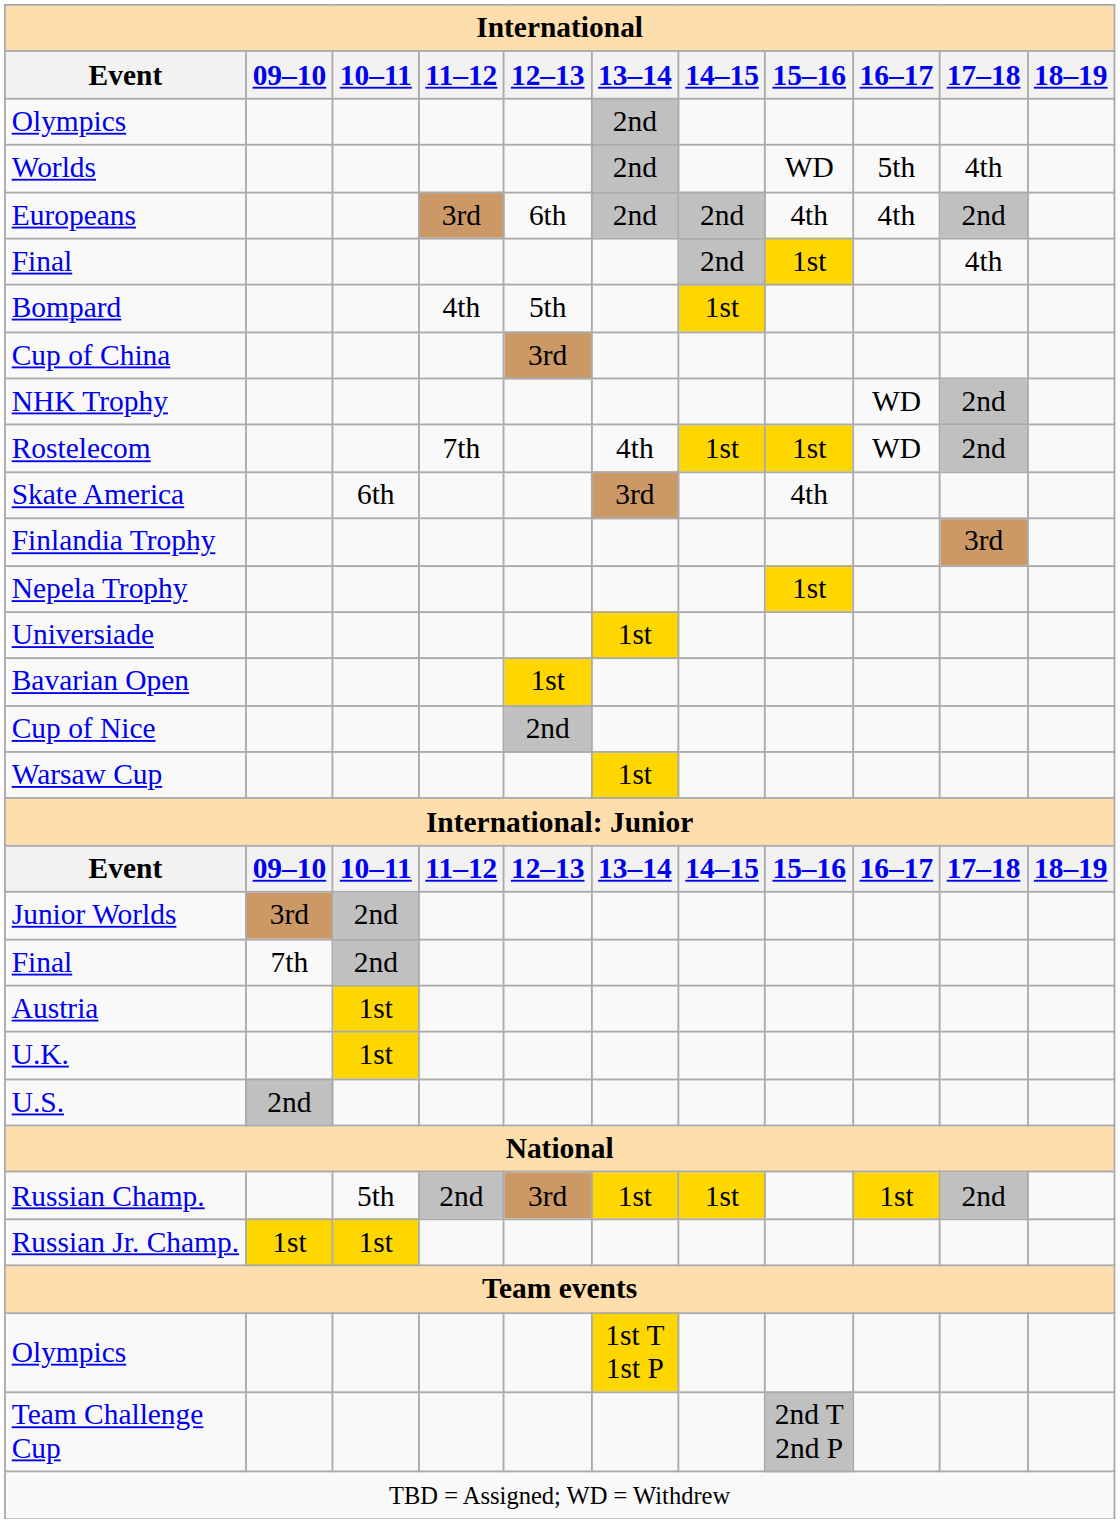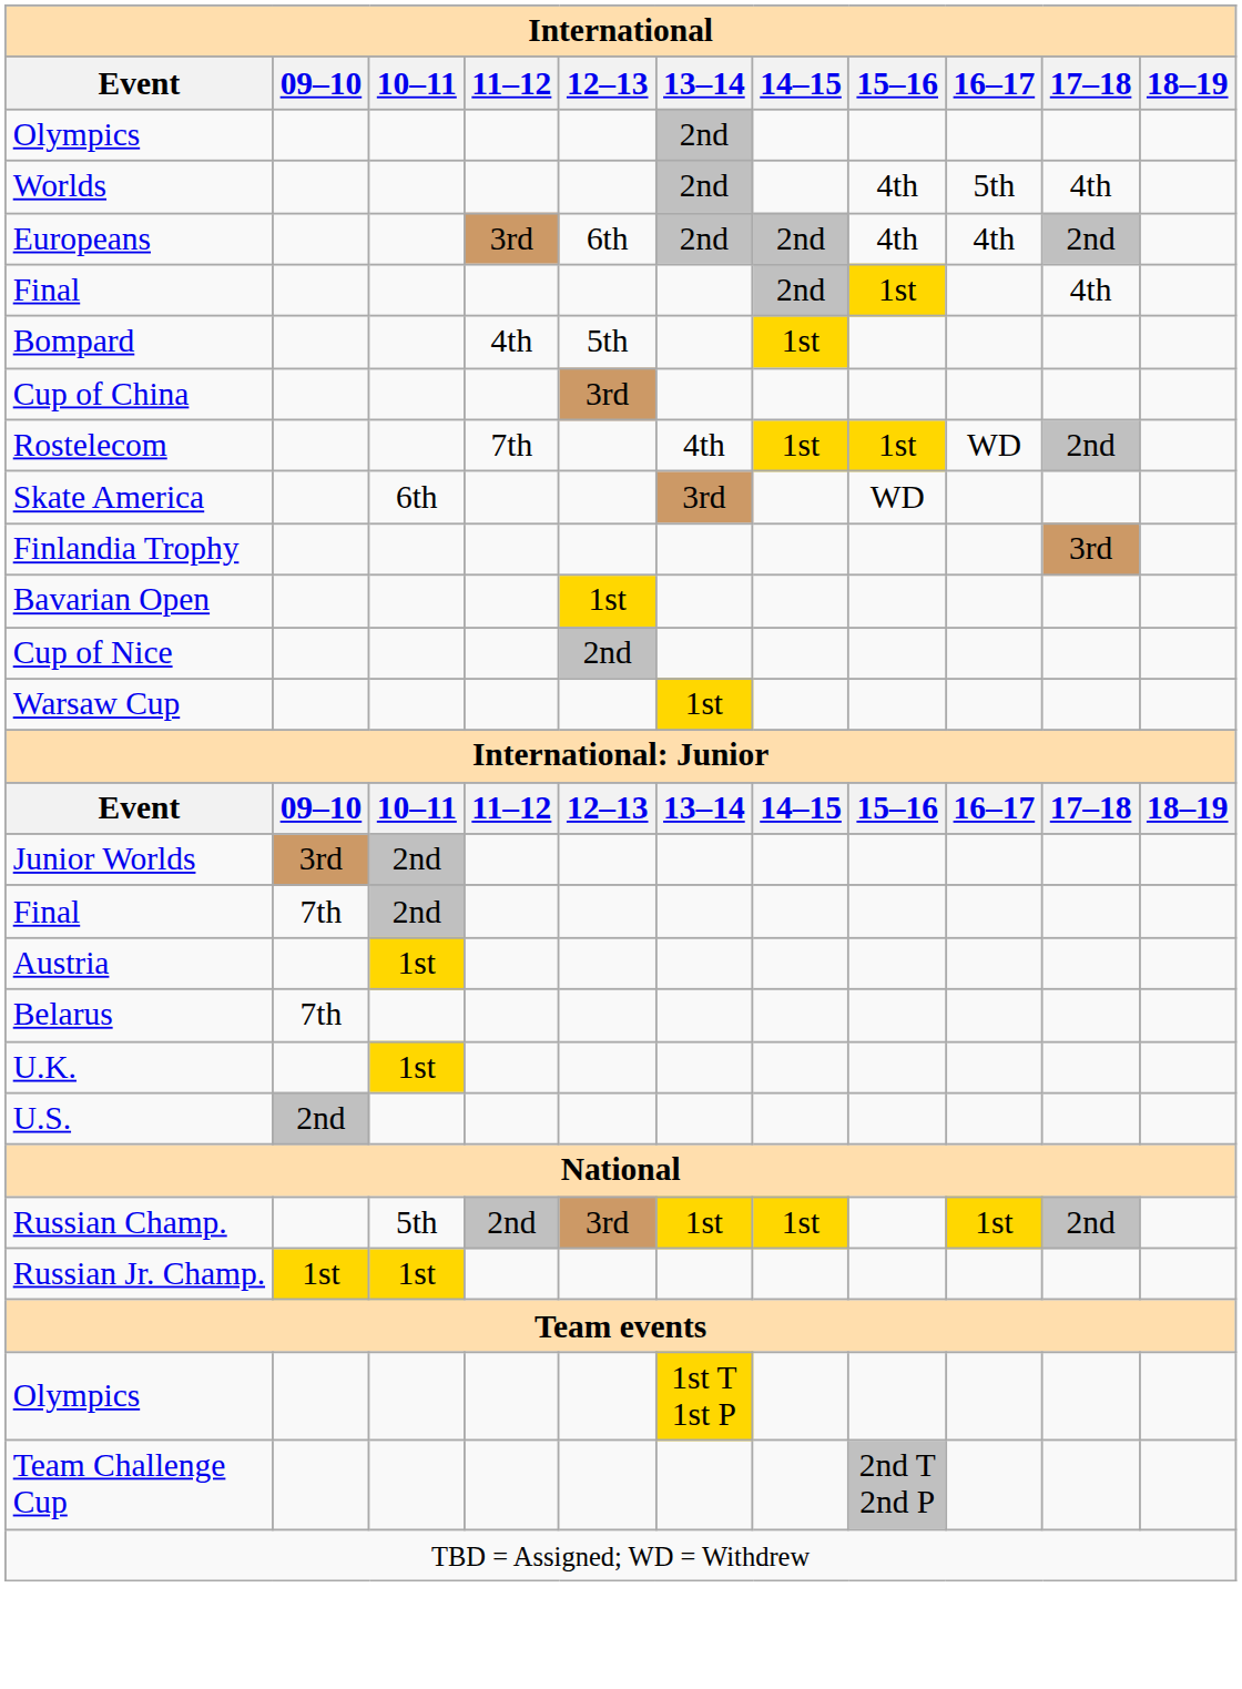Worlds | 15–16: WD -> 4th
- row: NHK Trophy | WD | 2nd
Skate America | 15–16: 4th -> WD
- row: Nepela Trophy | 1st
- row: Universiade | 1st
+ row: Belarus | 7th
